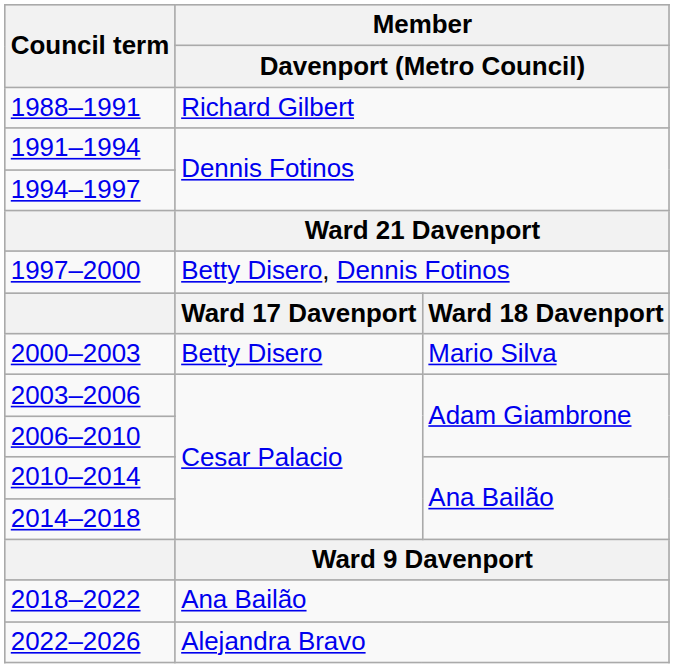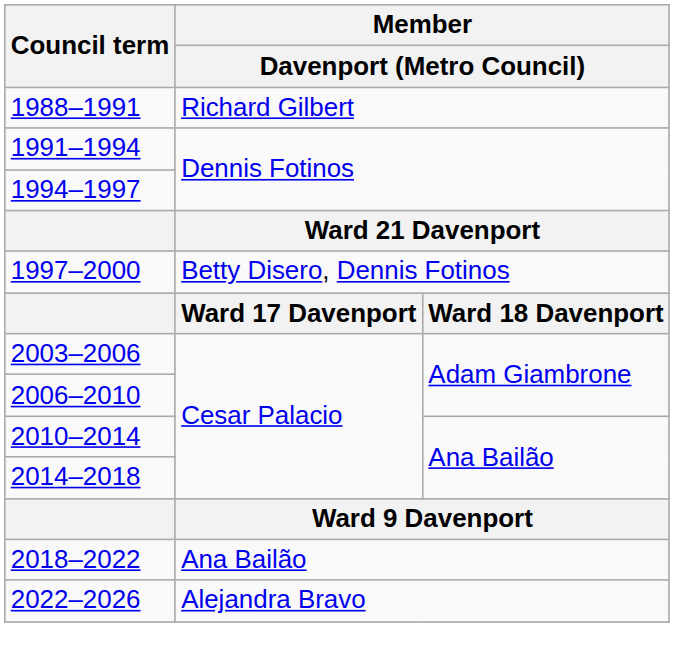- row: 2000–2003 | Betty Disero | Mario Silva
